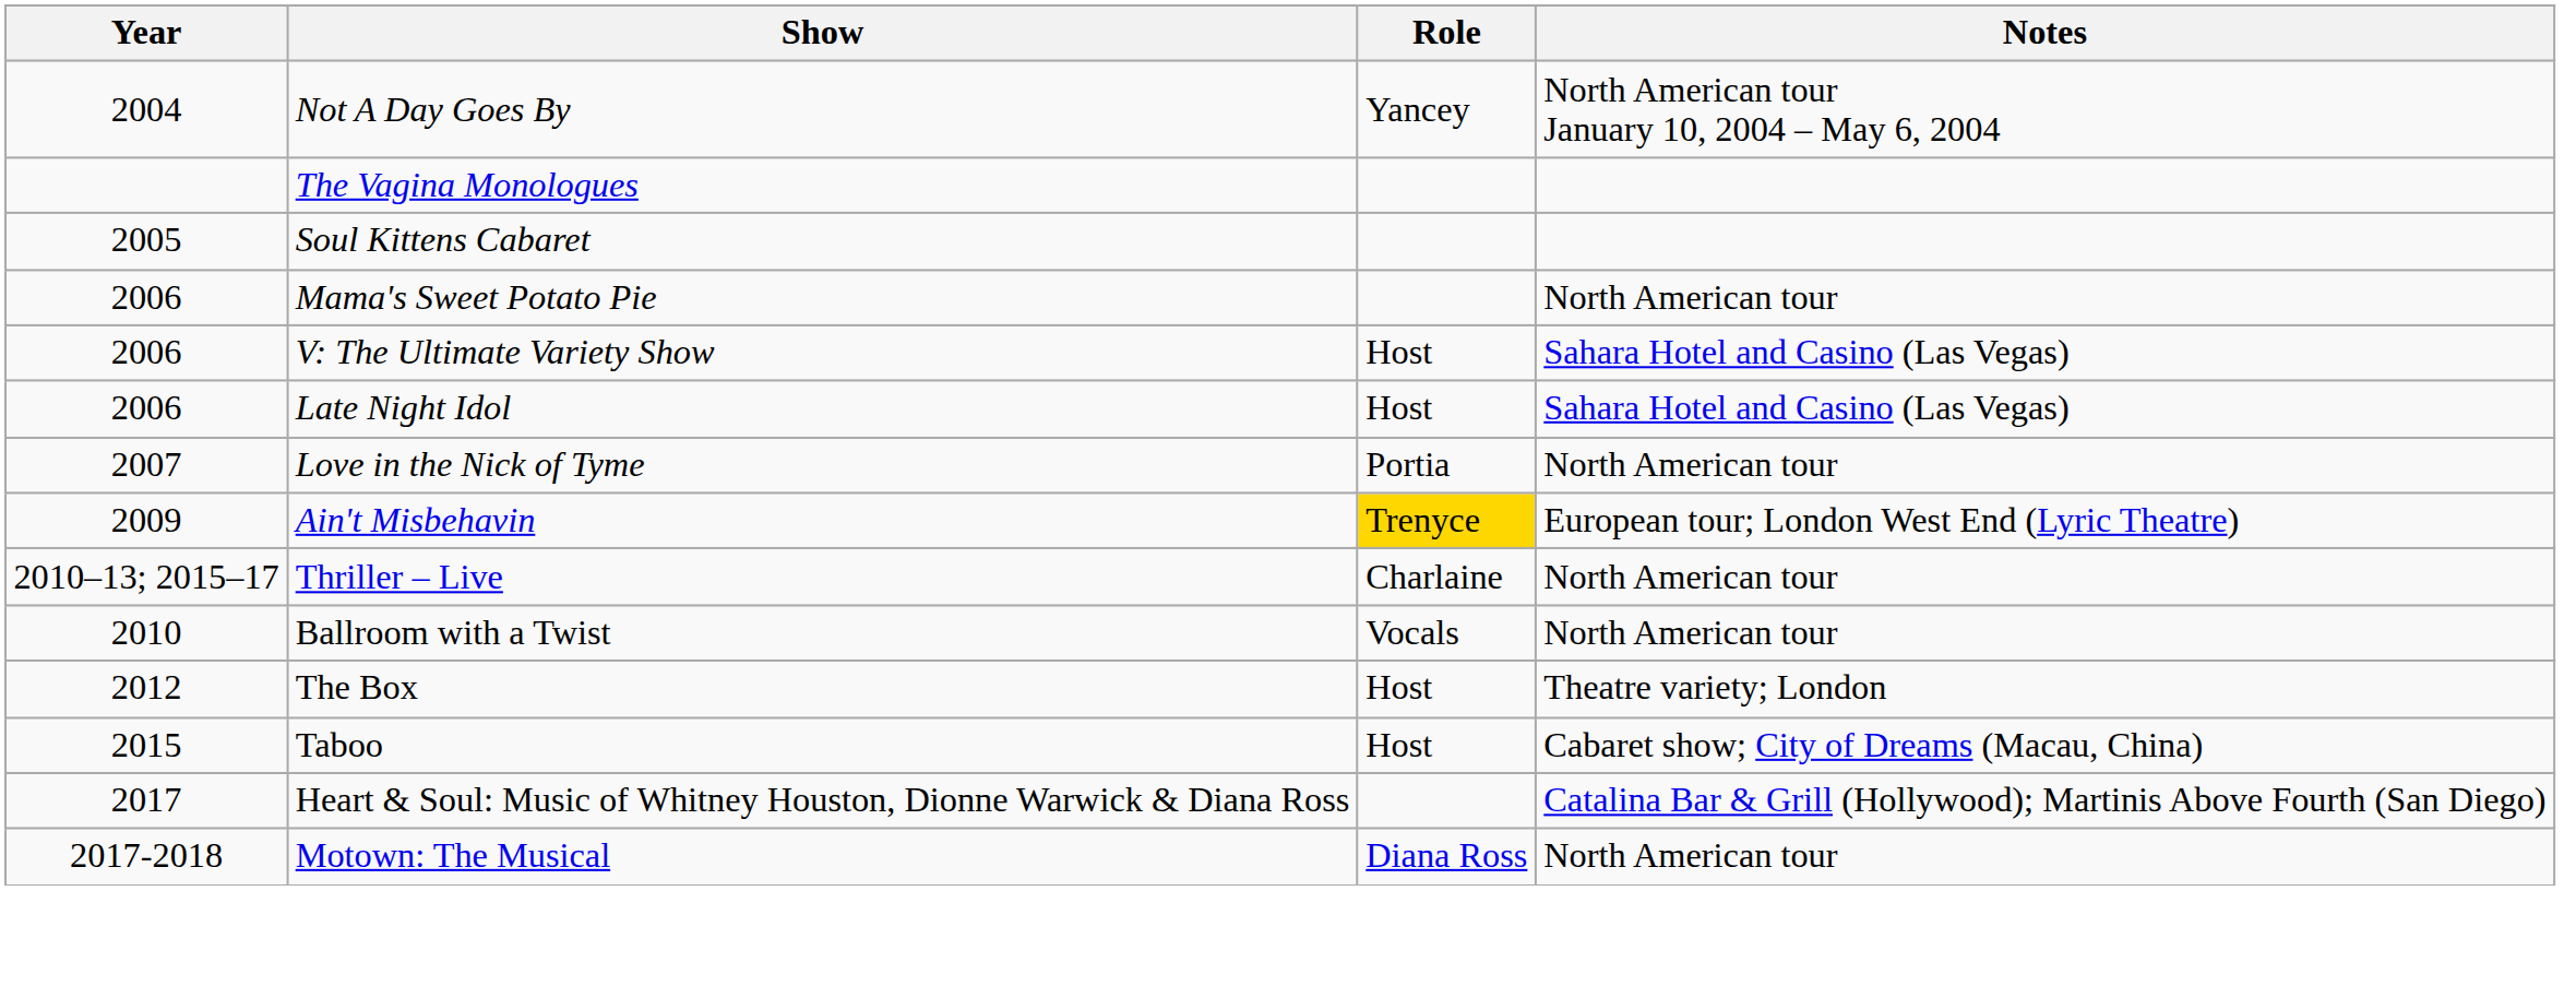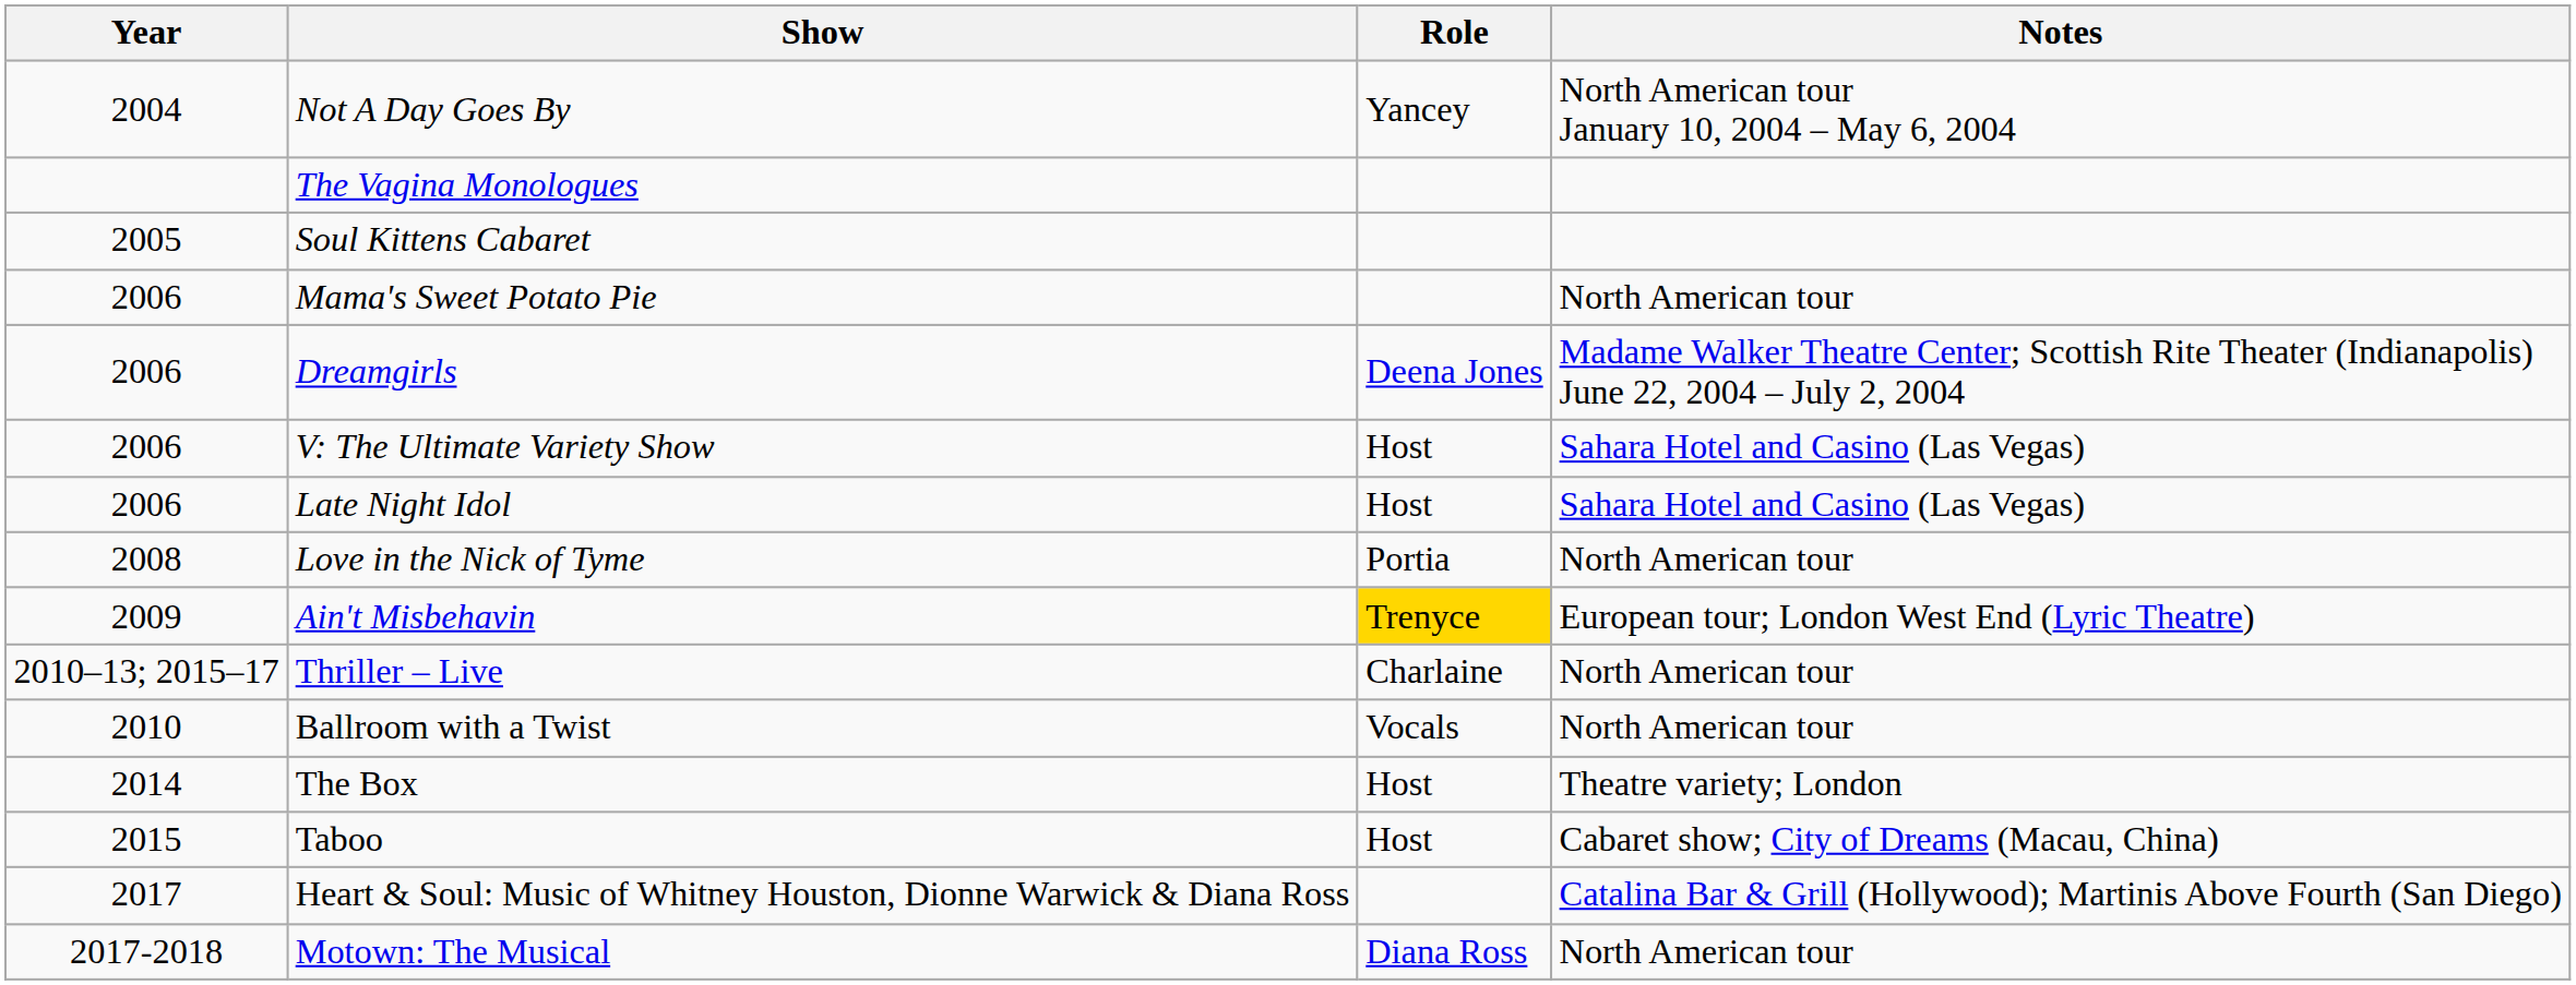+ row: 2006 | Dreamgirls | Deena Jones | Madame Walker Theatre Center; Scottish Rite Theater (Indianapolis) June 22, 2004 – July 2, 2004
Love in the Nick of Tyme | Year: 2007 -> 2008
The Box | Year: 2012 -> 2014
